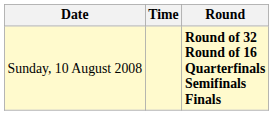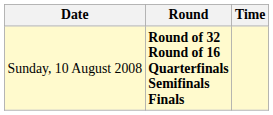columns swapped: Time <-> Round
